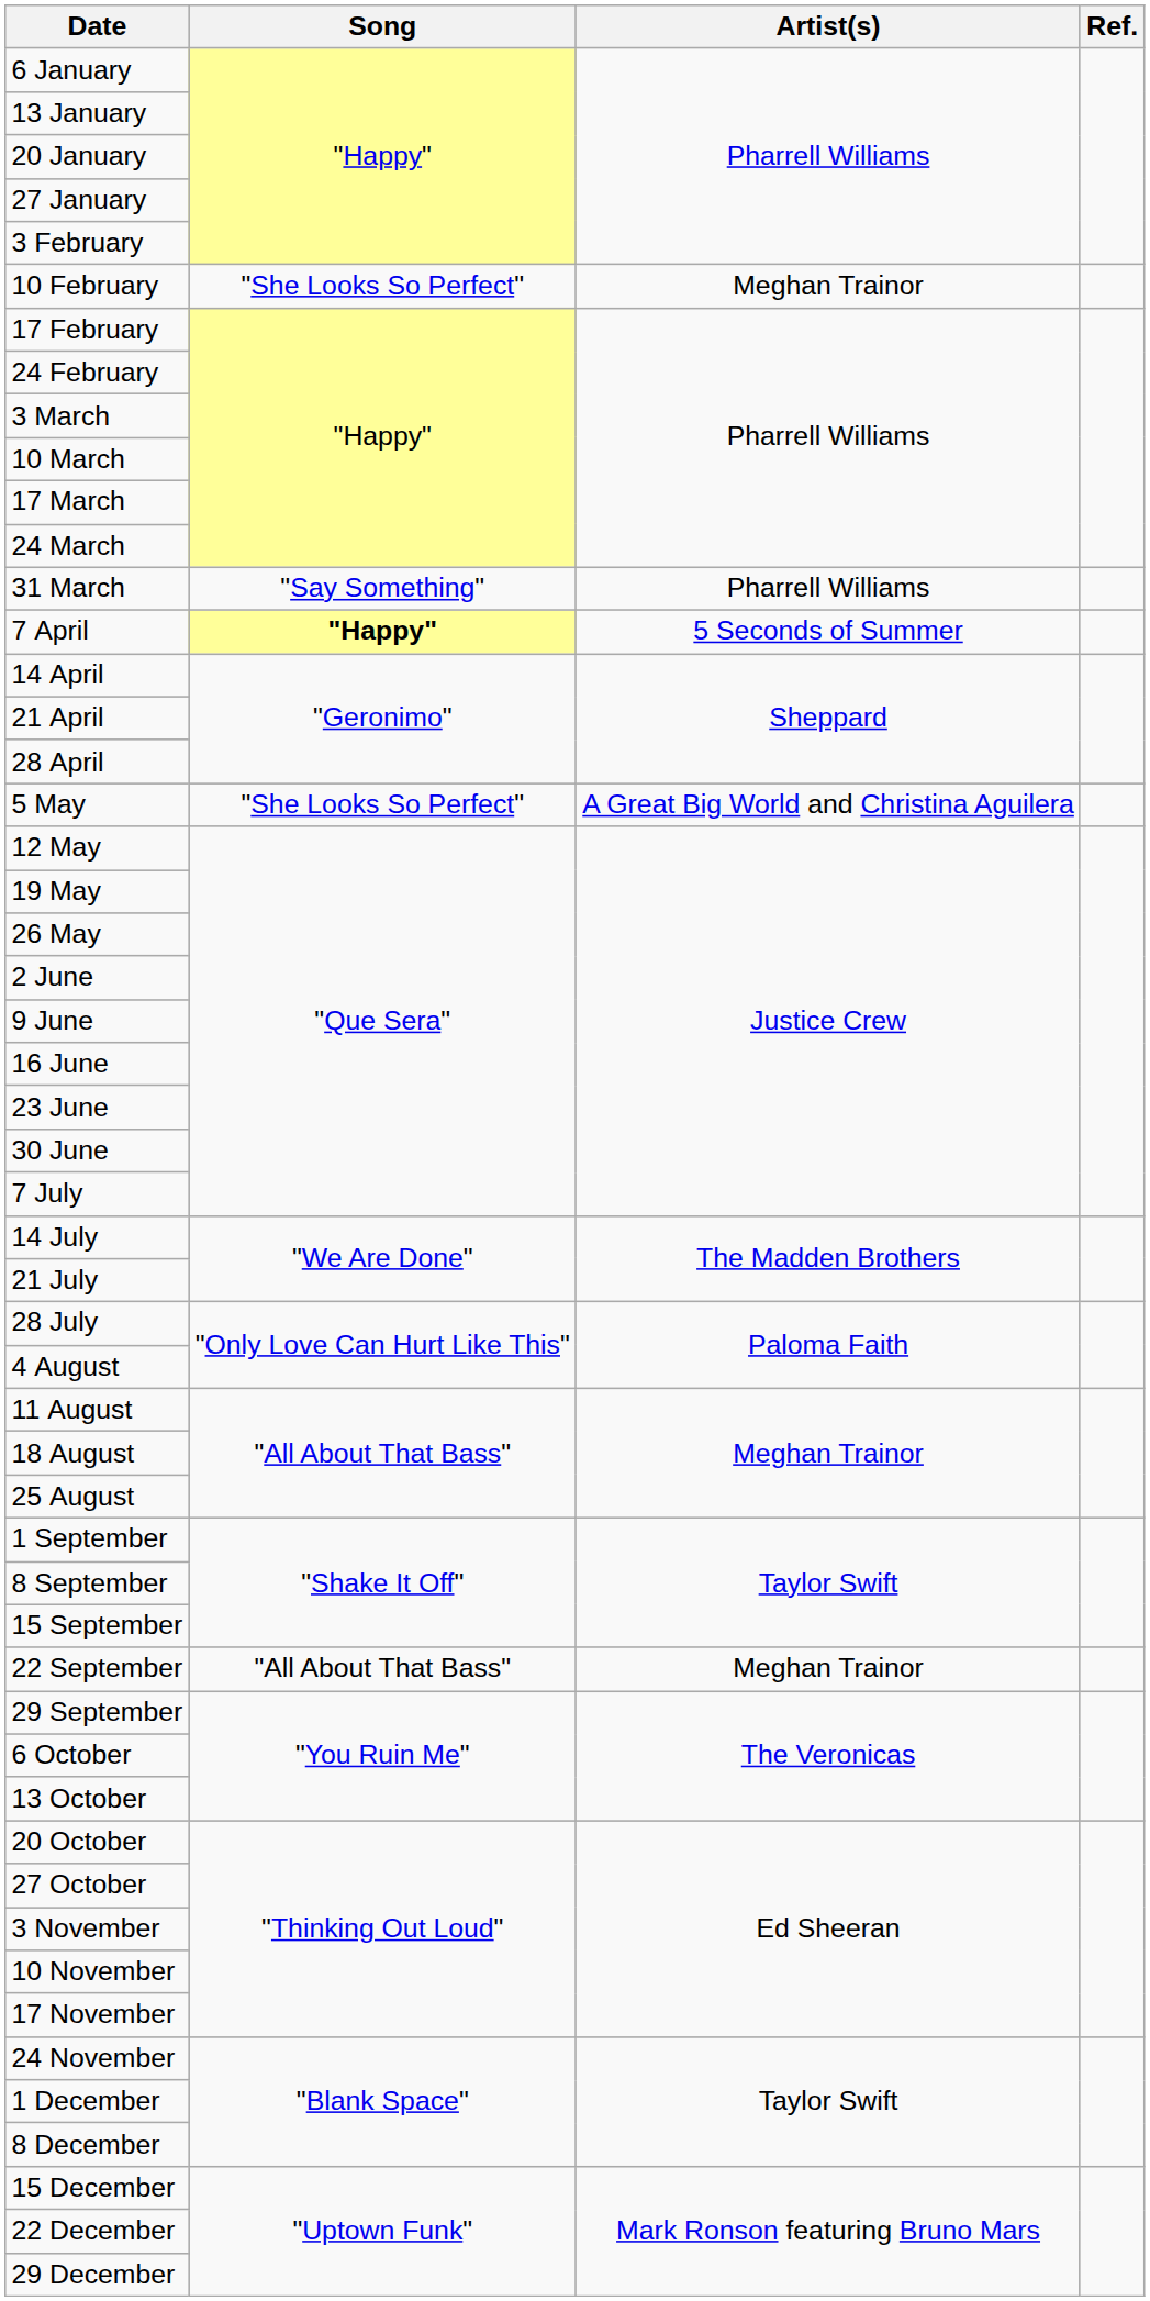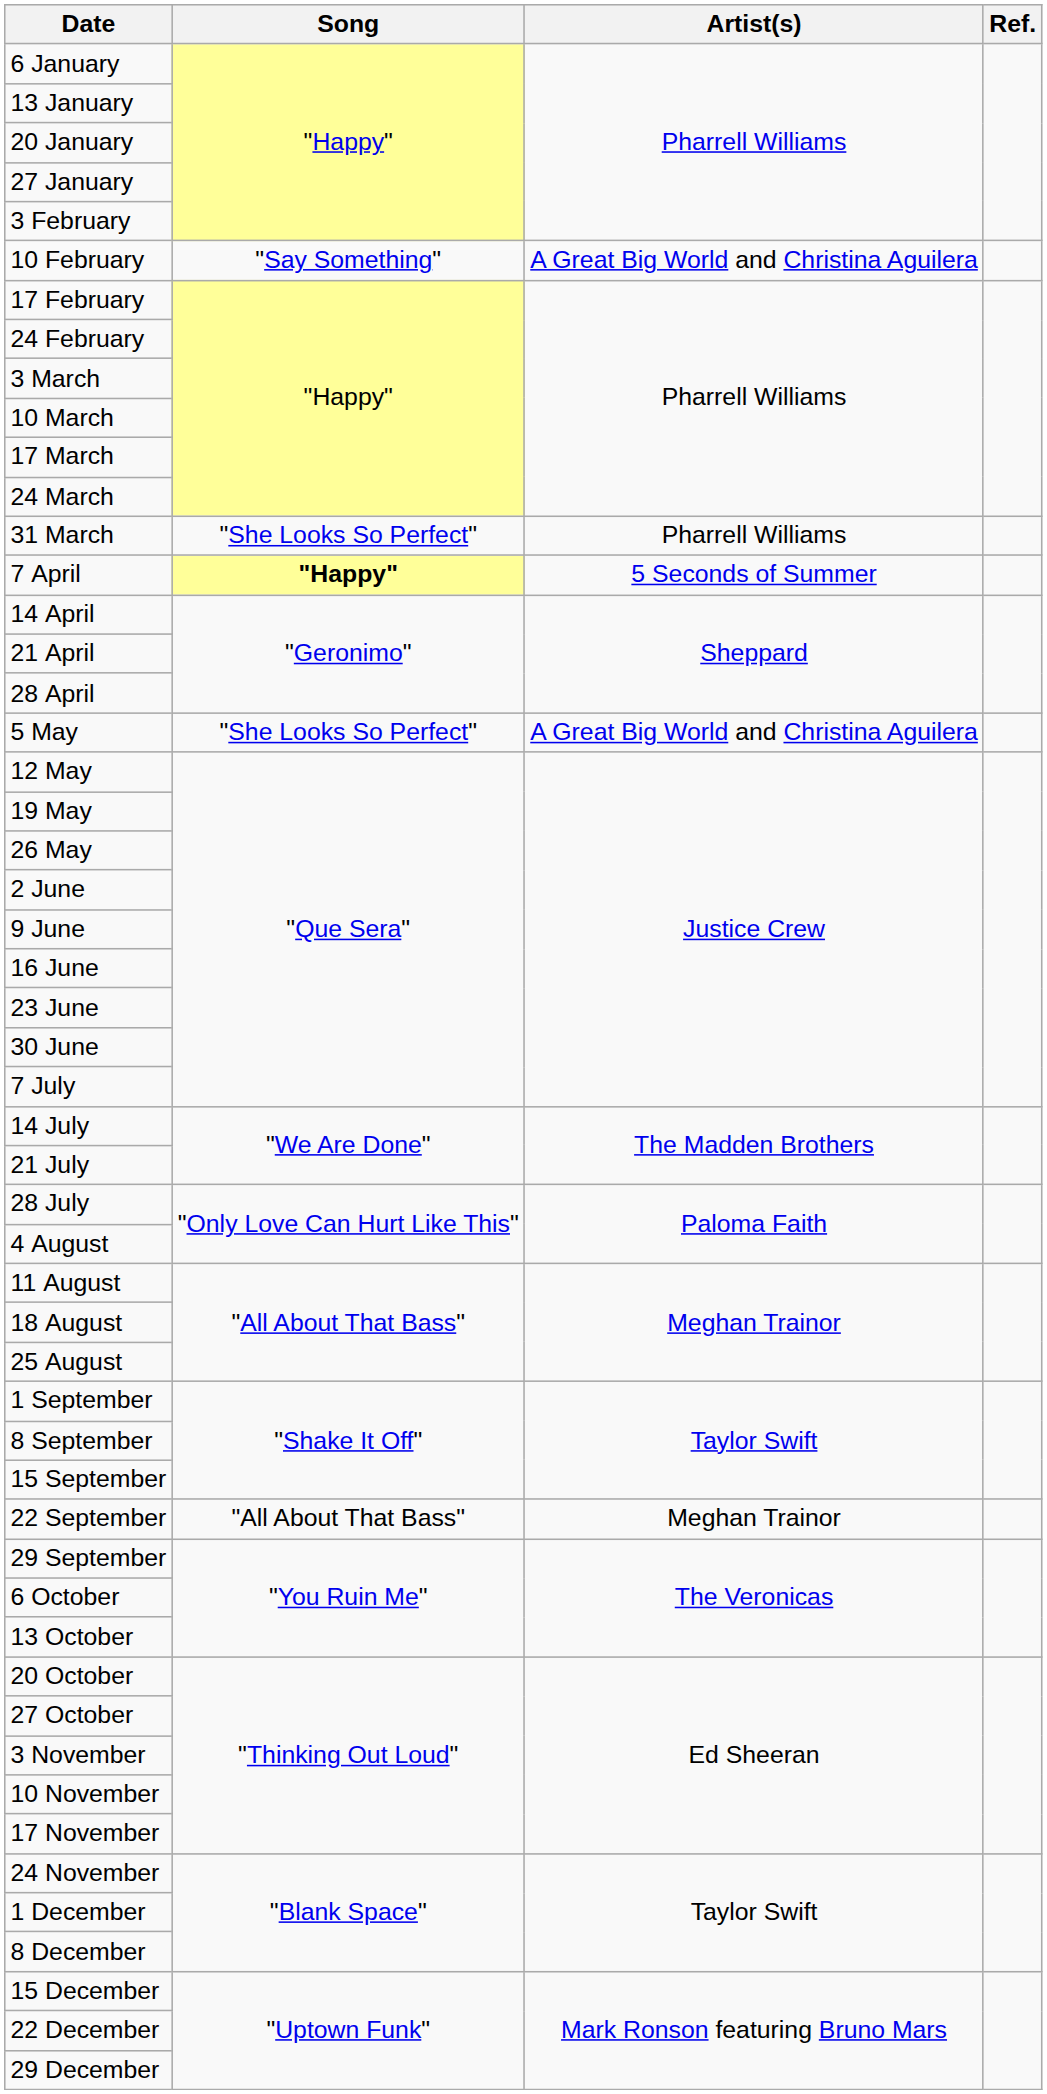10 February | Song: "She Looks So Perfect" -> "Say Something"
10 February | Artist(s): Meghan Trainor -> A Great Big World and Christina Aguilera
31 March | Song: "Say Something" -> "She Looks So Perfect"
